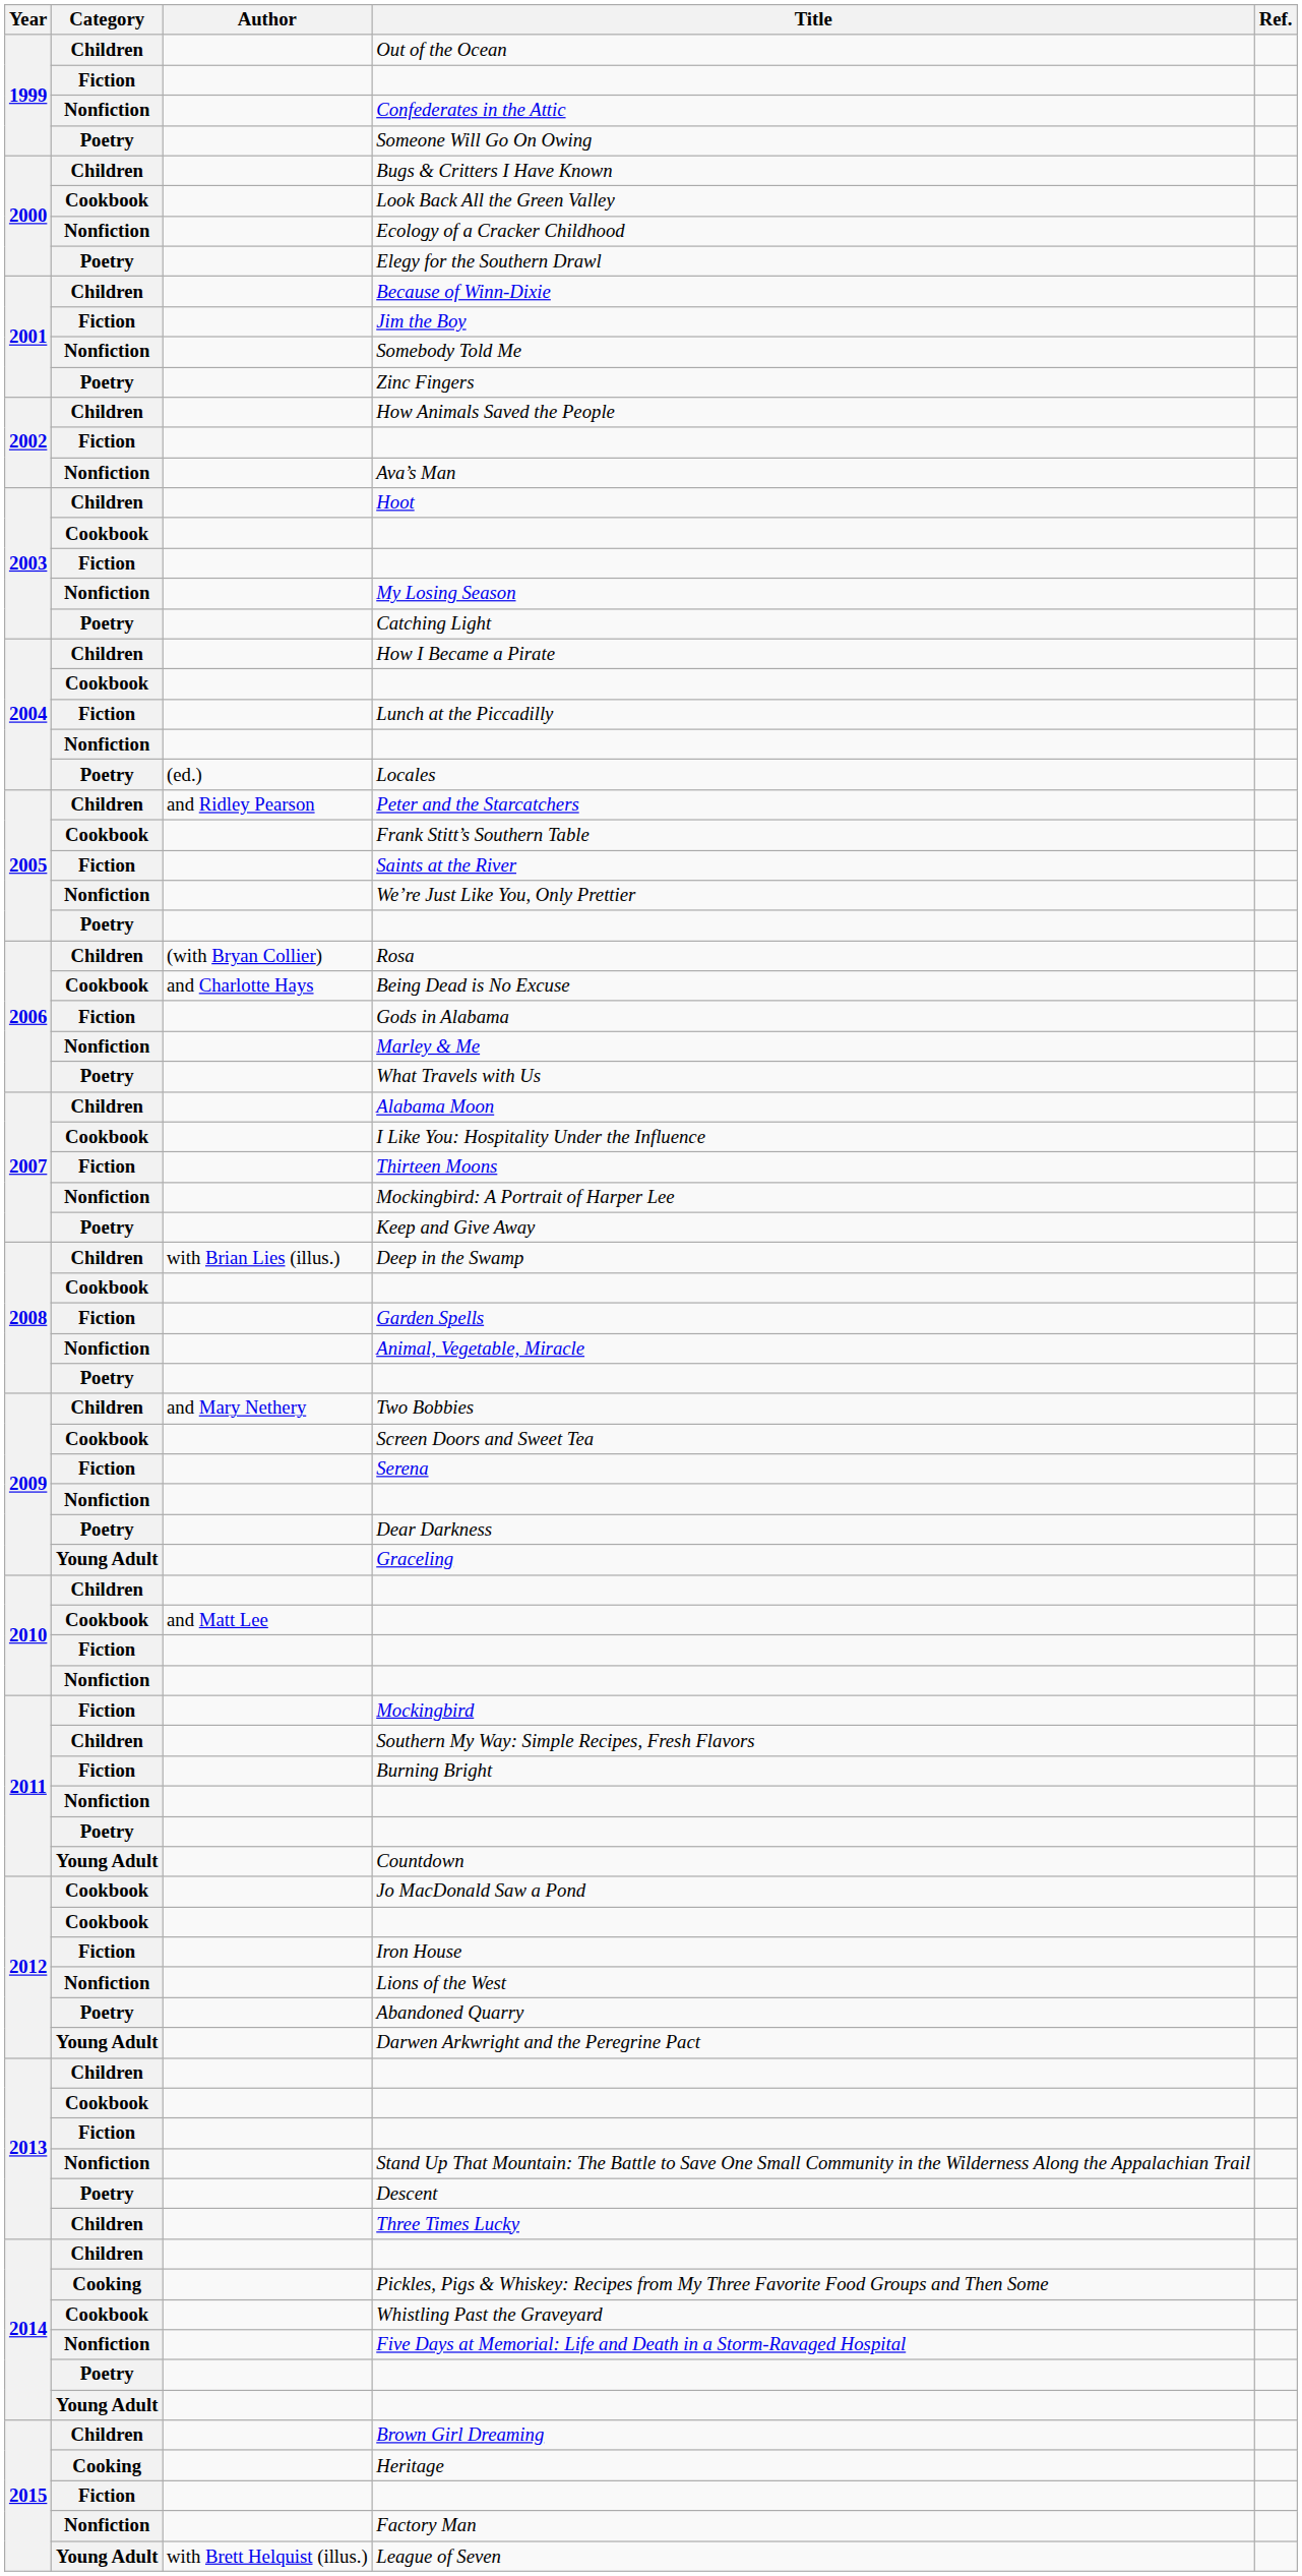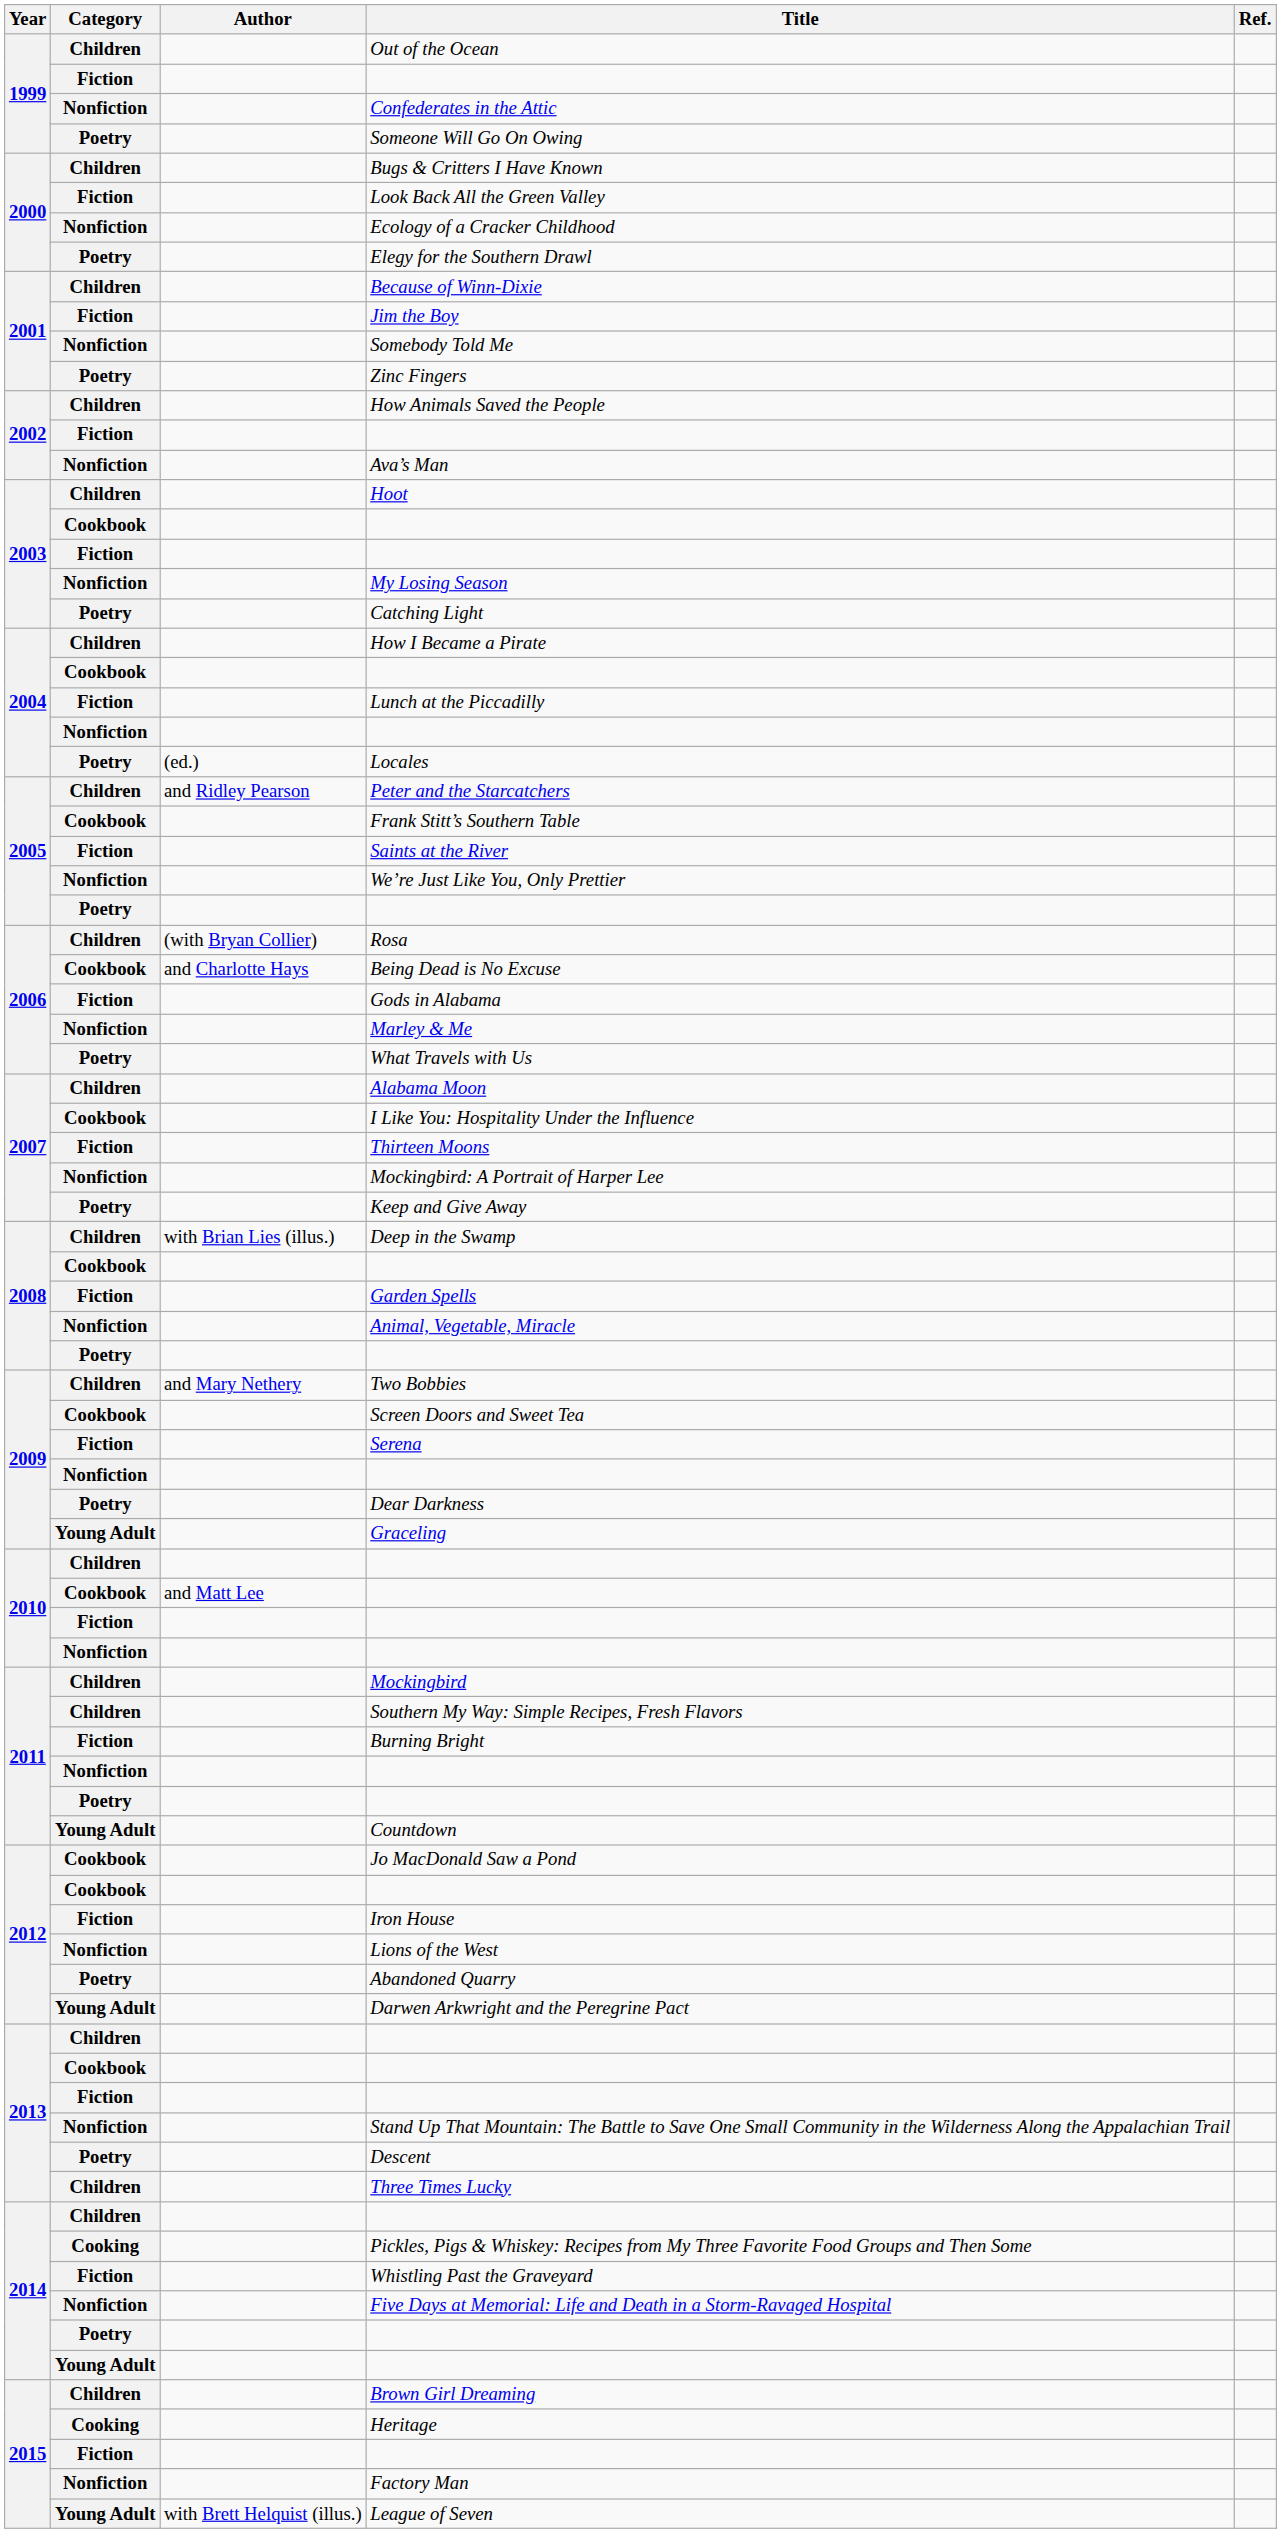Look Back All the Green Valley | Category: Cookbook -> Fiction
Mockingbird | Category: Fiction -> Children
Whistling Past the Graveyard | Category: Cookbook -> Fiction
